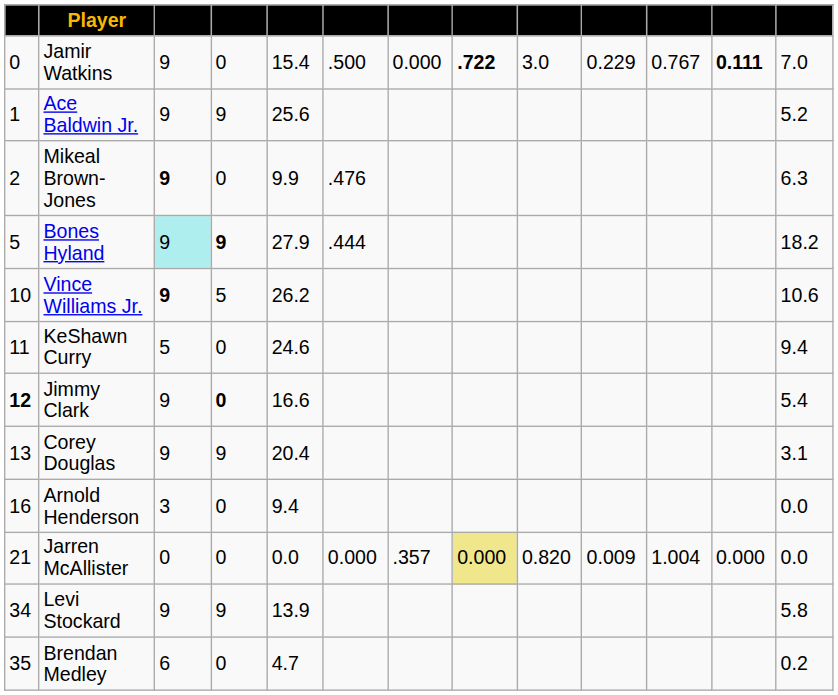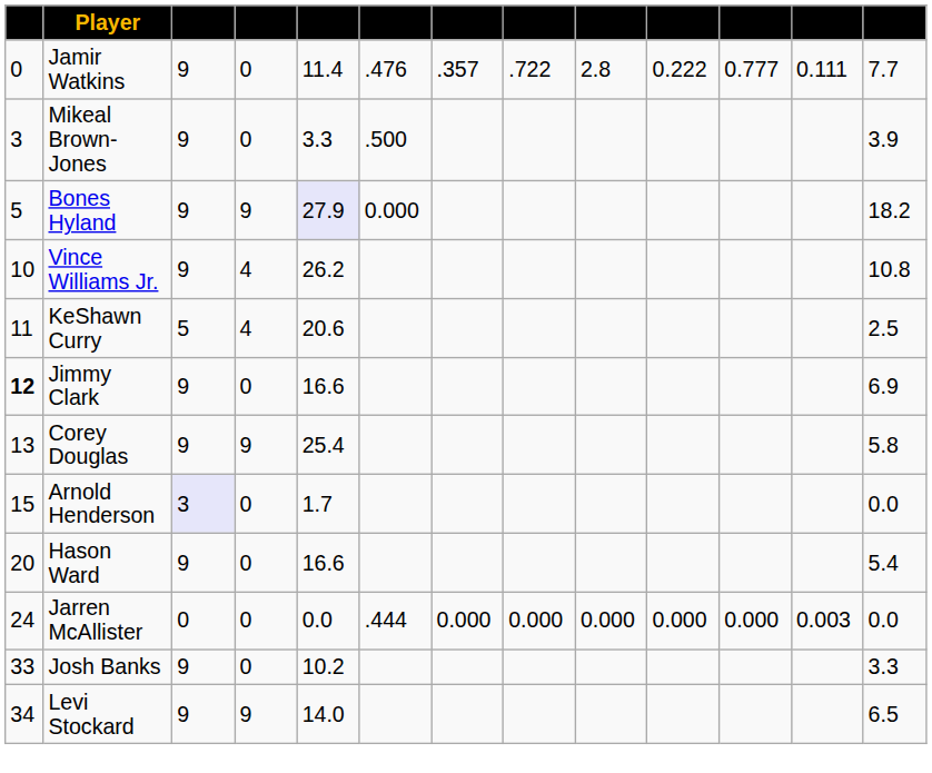Jamir Watkins | column 5: 15.4 -> 11.4
Jamir Watkins | column 6: .500 -> .476
Jamir Watkins | column 7: 0.000 -> .357
Jamir Watkins | column 8: bold -> normal
Jamir Watkins | column 9: 3.0 -> 2.8
Jamir Watkins | column 10: 0.229 -> 0.222
Jamir Watkins | column 11: 0.767 -> 0.777
Jamir Watkins | column 12: bold -> normal
Jamir Watkins | column 13: 7.0 -> 7.7
- row: 1 | Ace Baldwin Jr. | 9 | 9 | 25.6 | 5.2
Mikeal Brown-Jones | column 1: 2 -> 3
Mikeal Brown-Jones | column 3: bold -> normal
Mikeal Brown-Jones | column 5: 9.9 -> 3.3
Mikeal Brown-Jones | column 6: .476 -> .500
Mikeal Brown-Jones | column 13: 6.3 -> 3.9
Bones Hyland | column 3: paleturquoise background -> no background
Bones Hyland | column 4: bold -> normal
Bones Hyland | column 5: no background -> lavender background
Bones Hyland | column 6: .444 -> 0.000
Vince Williams Jr. | column 3: bold -> normal
Vince Williams Jr. | column 4: 5 -> 4
Vince Williams Jr. | column 13: 10.6 -> 10.8
KeShawn Curry | column 4: 0 -> 4
KeShawn Curry | column 5: 24.6 -> 20.6
KeShawn Curry | column 13: 9.4 -> 2.5
Jimmy Clark | column 4: bold -> normal
Jimmy Clark | column 13: 5.4 -> 6.9
Corey Douglas | column 5: 20.4 -> 25.4
Corey Douglas | column 13: 3.1 -> 5.8
Arnold Henderson | column 1: 16 -> 15
Arnold Henderson | column 3: no background -> lavender background
Arnold Henderson | column 5: 9.4 -> 1.7
+ row: 20 | Hason Ward | 9 | 0 | 16.6 | 5.4
Jarren McAllister | column 1: 21 -> 24
Jarren McAllister | column 6: 0.000 -> .444
Jarren McAllister | column 7: .357 -> 0.000
Jarren McAllister | column 8: khaki background -> no background
Jarren McAllister | column 9: 0.820 -> 0.000
Jarren McAllister | column 10: 0.009 -> 0.000
Jarren McAllister | column 11: 1.004 -> 0.000
Jarren McAllister | column 12: 0.000 -> 0.003
+ row: 33 | Josh Banks | 9 | 0 | 10.2 | 3.3
Levi Stockard | column 5: 13.9 -> 14.0
Levi Stockard | column 13: 5.8 -> 6.5
- row: 35 | Brendan Medley | 6 | 0 | 4.7 | 0.2
